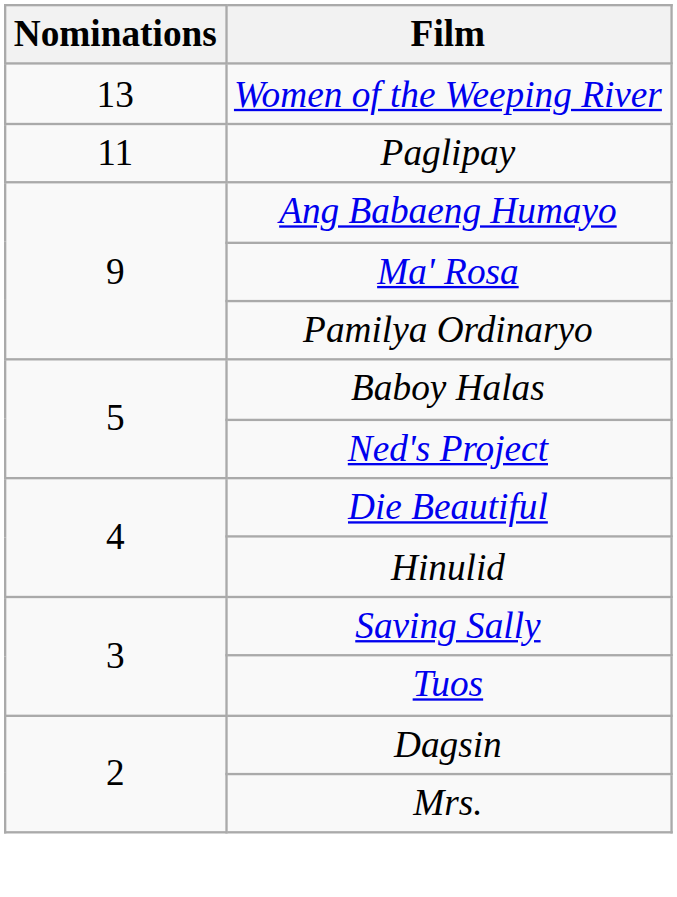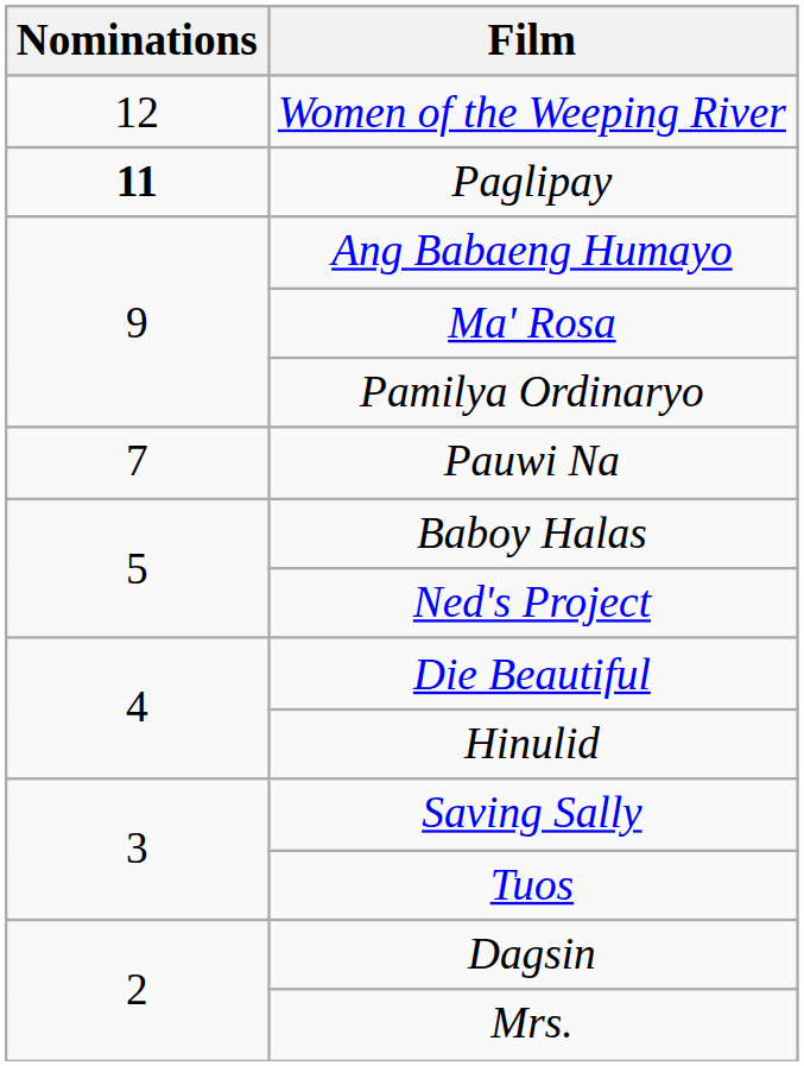Women of the Weeping River | Nominations: 13 -> 12
Paglipay | Nominations: normal -> bold
+ row: 7 | Pauwi Na
